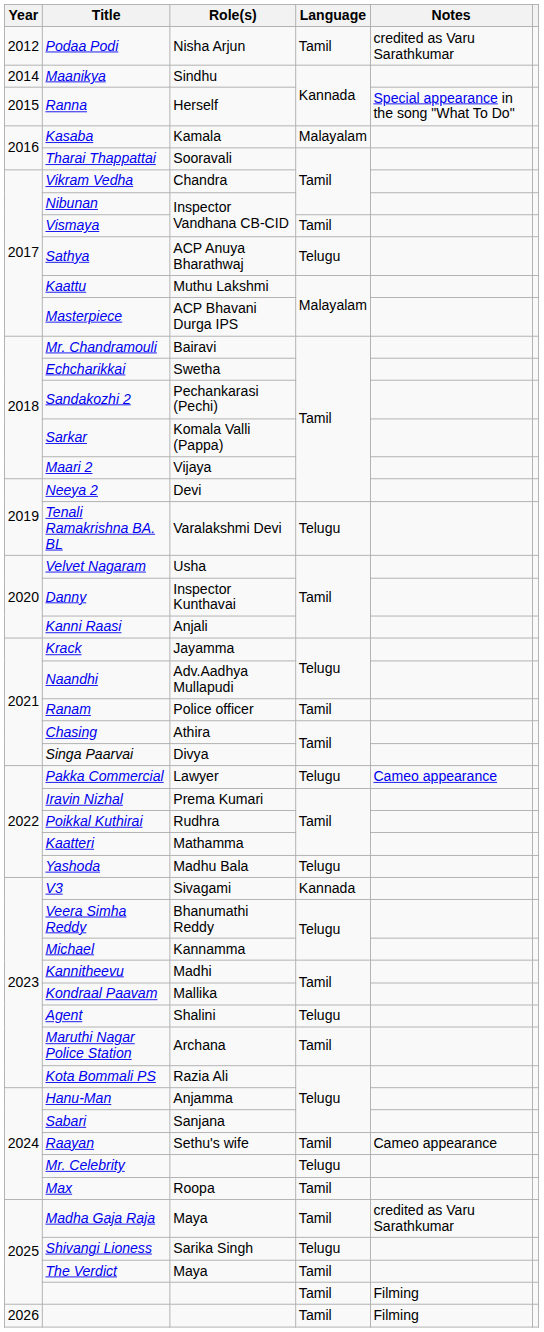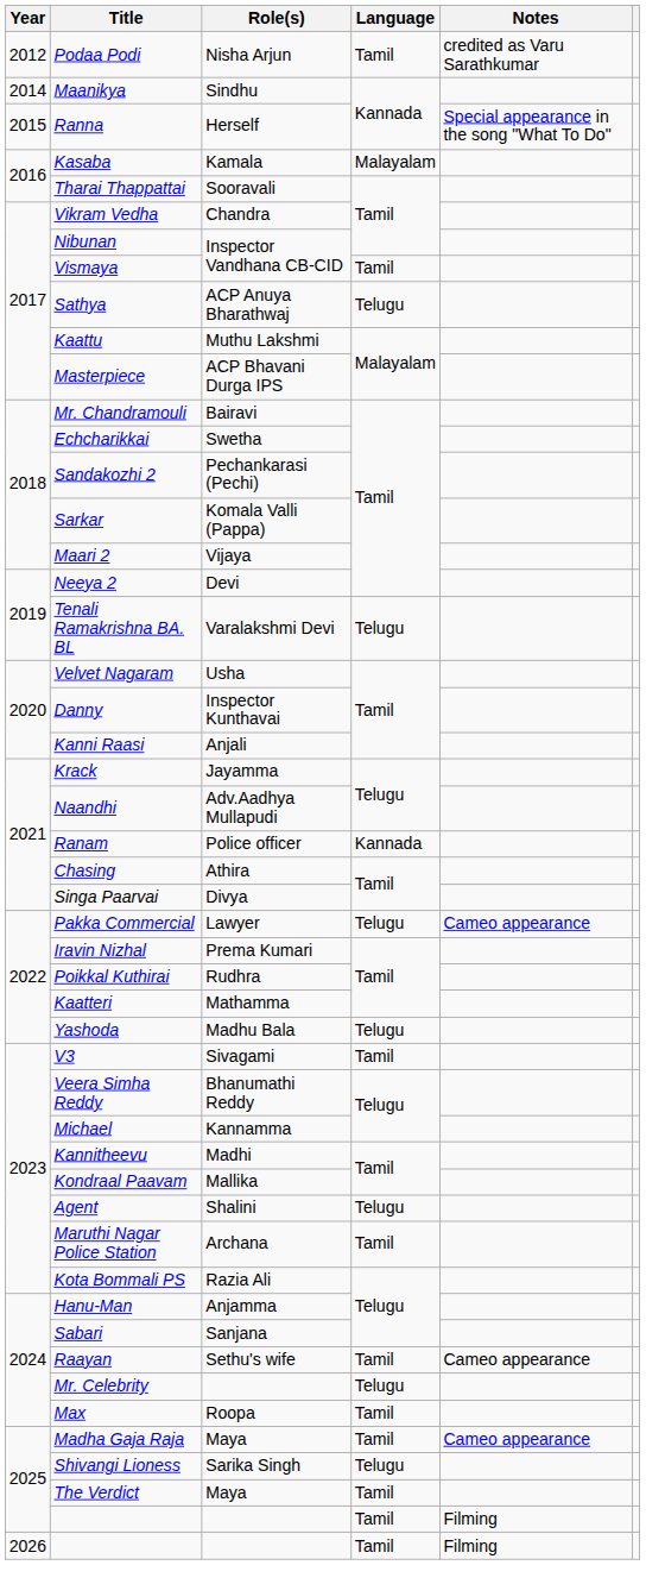Ranam | Language: Tamil -> Kannada
V3 | Language: Kannada -> Tamil
Madha Gaja Raja | Notes: credited as Varu Sarathkumar -> Cameo appearance
